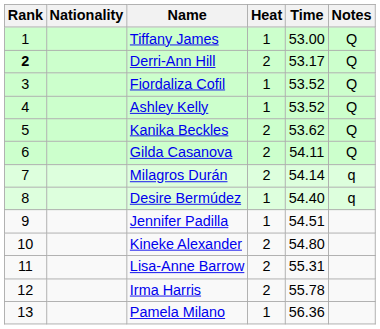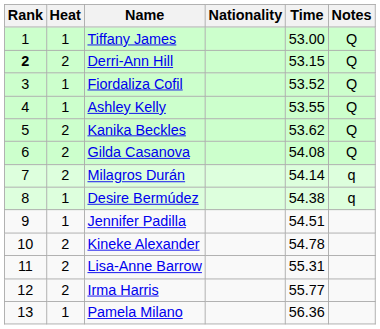columns swapped: Heat <-> Nationality
Derri-Ann Hill | Time: 53.17 -> 53.15
Ashley Kelly | Time: 53.52 -> 53.55
Gilda Casanova | Time: 54.11 -> 54.08
Desire Bermúdez | Time: 54.40 -> 54.38
Kineke Alexander | Time: 54.80 -> 54.78
Irma Harris | Time: 55.78 -> 55.77
